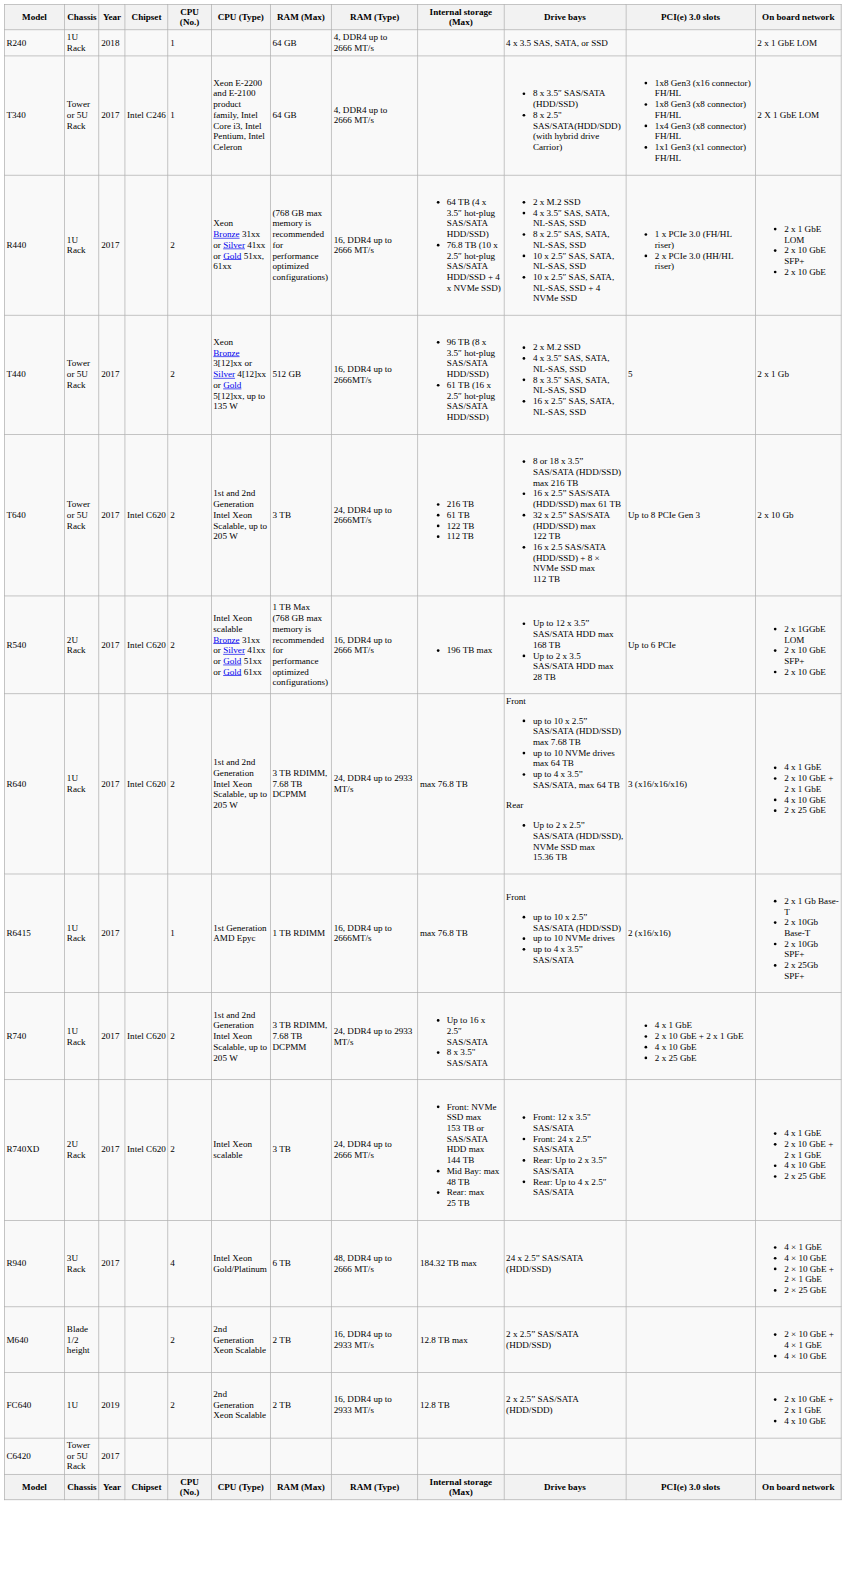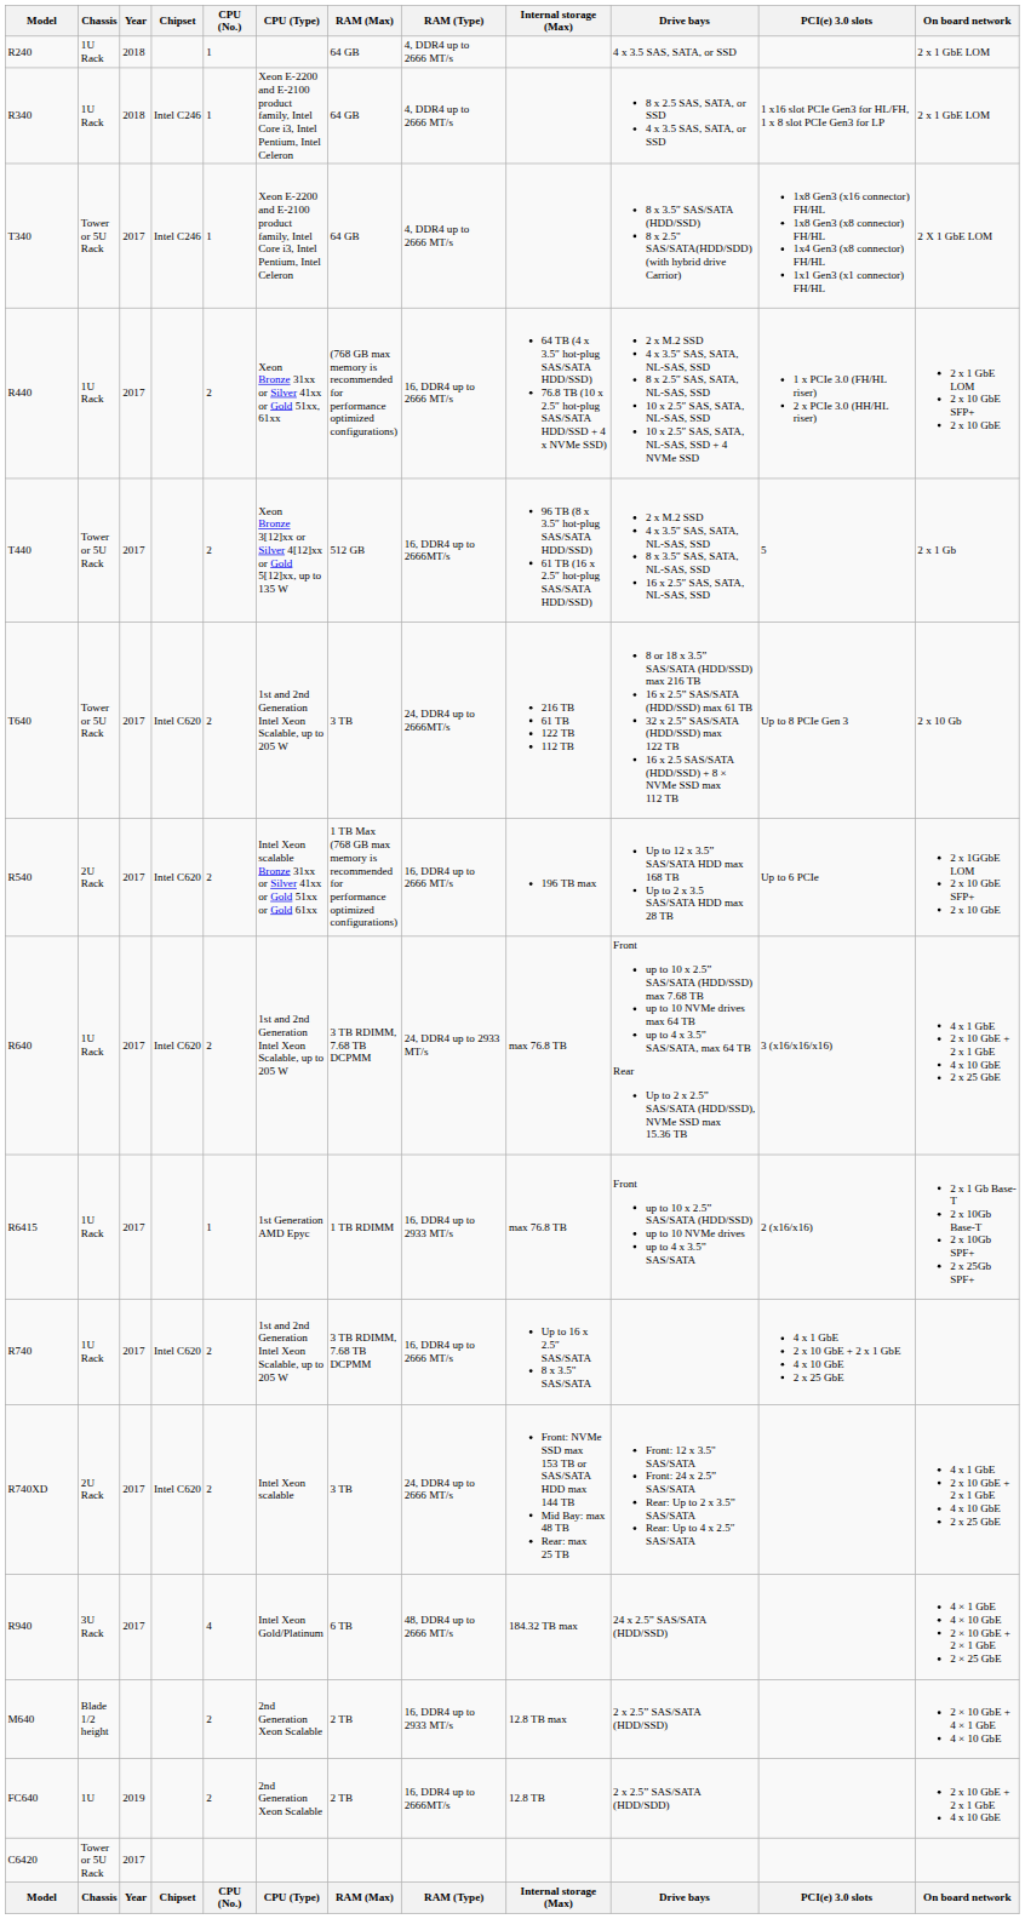+ row: R340 | 1U Rack | 2018 | Intel C246 | 1 | Xeon E-2200 and E-2100 product family, Intel Core i3, Intel Pentium, Intel Celeron | 64 GB | 4, DDR4 up to 2666 MT/s | 8 x 2.5 SAS, SATA, or SSD 4 x 3.5 SAS, SATA, or SSD | 1 x16 slot PCIe Gen3 for HL/FH, 1 x 8 slot PCIe Gen3 for LP | 2 x 1 GbE LOM
R6415 | RAM (Type): 16, DDR4 up to 2666MT/s -> 16, DDR4 up to 2933 MT/s
R740 | RAM (Type): 24, DDR4 up to 2933 MT/s -> 16, DDR4 up to 2666 MT/s
FC640 | RAM (Type): 16, DDR4 up to 2933 MT/s -> 16, DDR4 up to 2666MT/s
